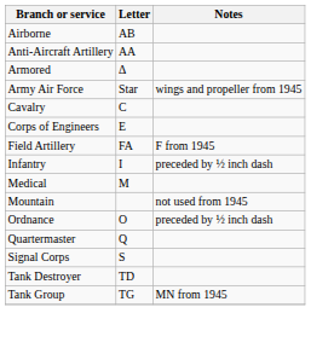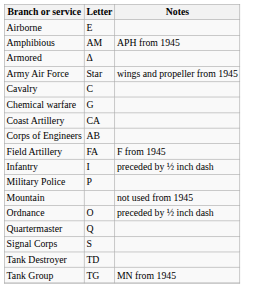Airborne | Letter: AB -> E
+ row: Amphibious | AM | APH from 1945
- row: Anti-Aircraft Artillery | AA
+ row: Chemical warfare | G
+ row: Coast Artillery | CA
Corps of Engineers | Letter: E -> AB
- row: Medical | M
+ row: Military Police | P
